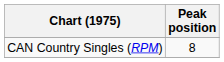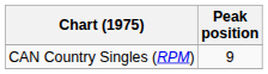CAN Country Singles (RPM) | Peak position: 8 -> 9
